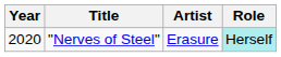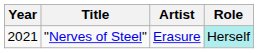"Nerves of Steel" | Year: 2020 -> 2021
